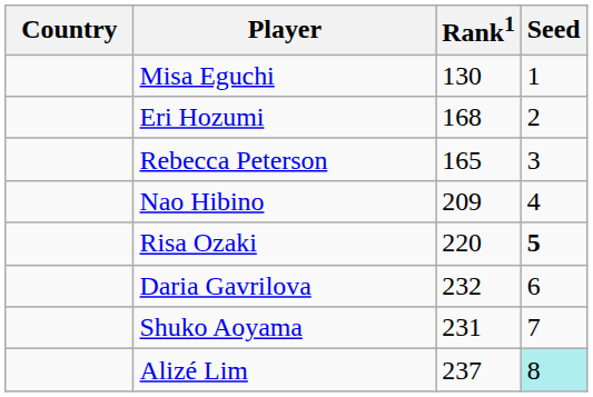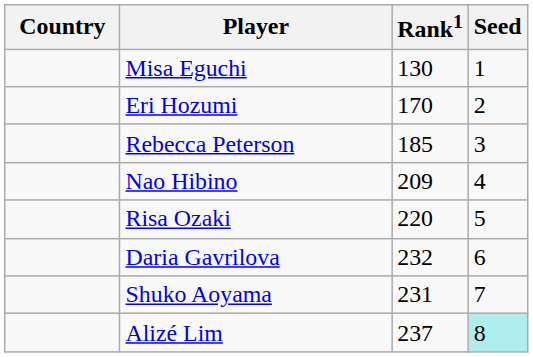Eri Hozumi | Rank1: 168 -> 170
Rebecca Peterson | Rank1: 165 -> 185
Risa Ozaki | Seed: bold -> normal
